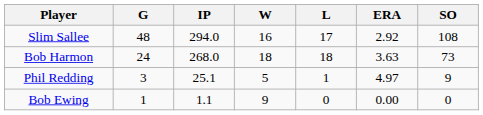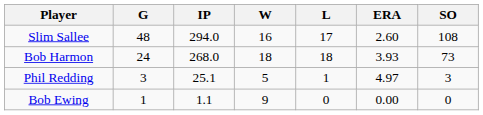Slim Sallee | ERA: 2.92 -> 2.60
Bob Harmon | ERA: 3.63 -> 3.93
Phil Redding | SO: 9 -> 3
